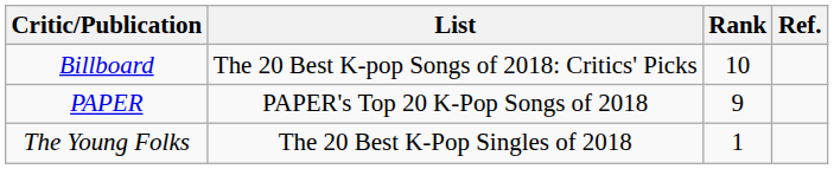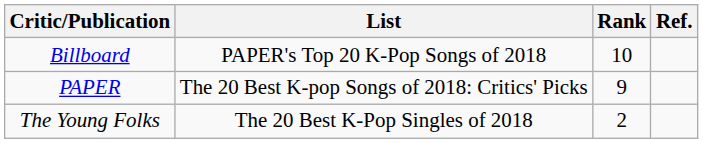Billboard | List: The 20 Best K-pop Songs of 2018: Critics' Picks -> PAPER's Top 20 K-Pop Songs of 2018
PAPER | List: PAPER's Top 20 K-Pop Songs of 2018 -> The 20 Best K-pop Songs of 2018: Critics' Picks
The Young Folks | Rank: 1 -> 2
